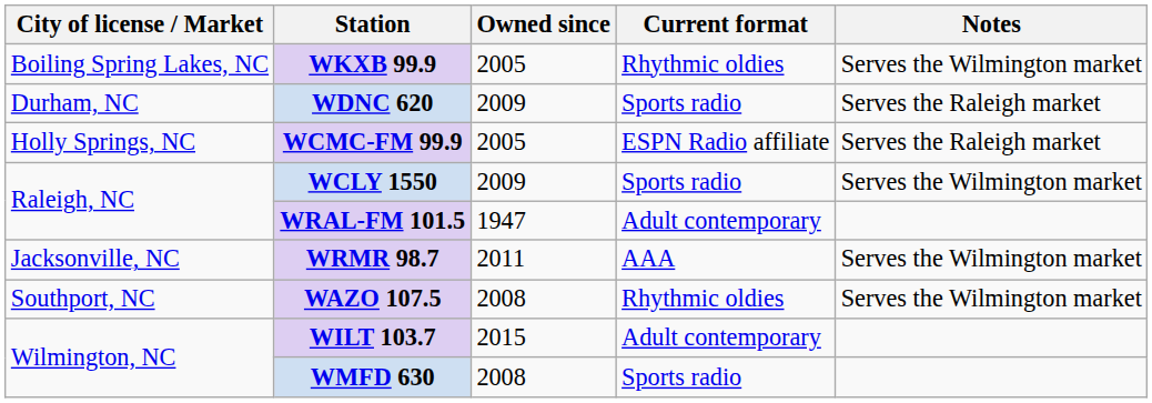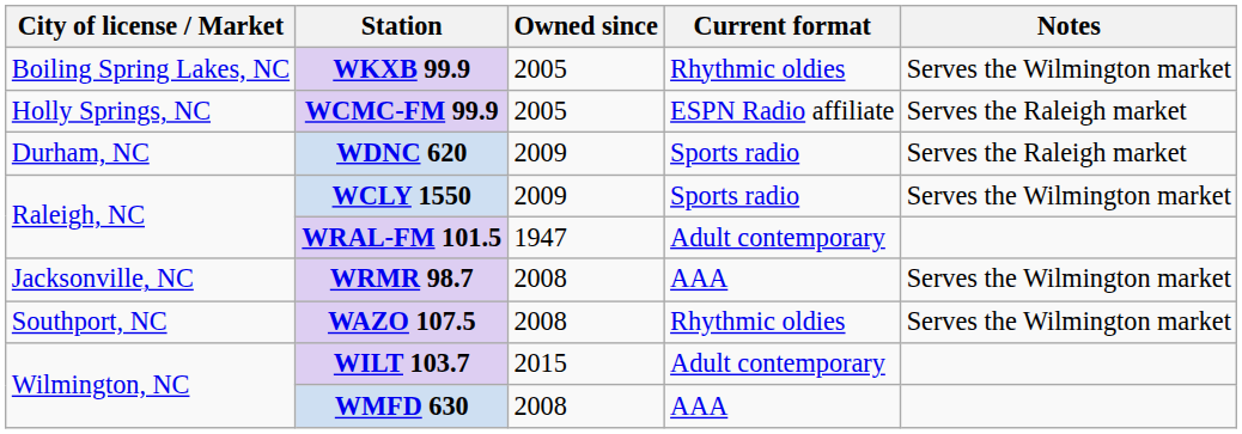rows swapped: WDNC 620 <-> WCMC-FM 99.9
WRMR 98.7 | Owned since: 2011 -> 2008
WMFD 630 | Current format: Sports radio -> AAA
